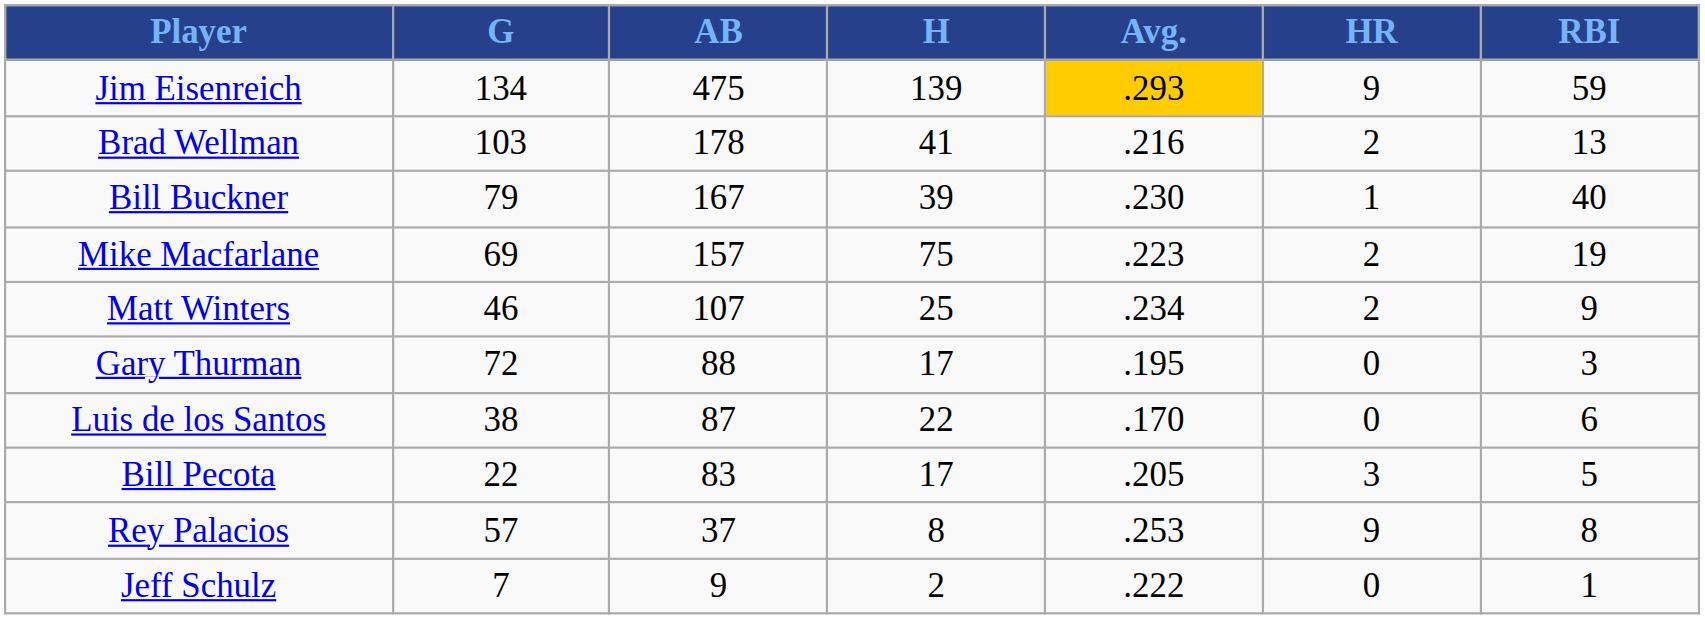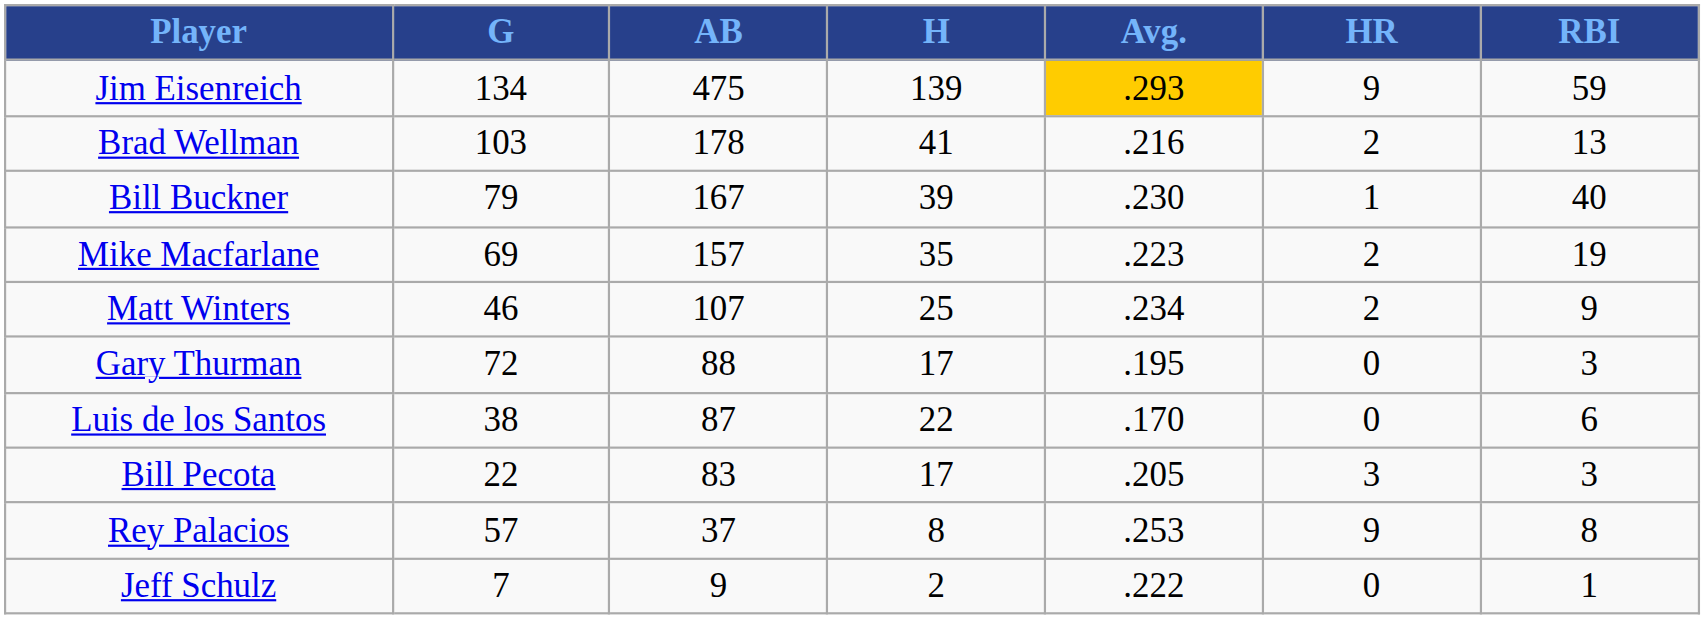Mike Macfarlane | H: 75 -> 35
Bill Pecota | RBI: 5 -> 3
